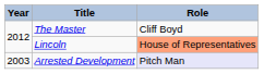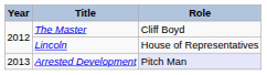Lincoln | Role: lightsalmon background -> no background
Arrested Development | Year: 2003 -> 2013
